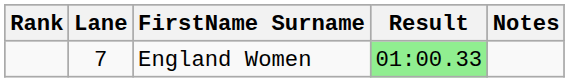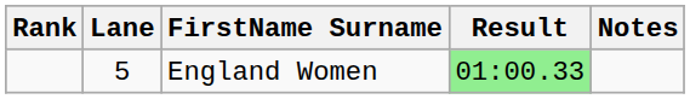England Women | Lane: 7 -> 5
